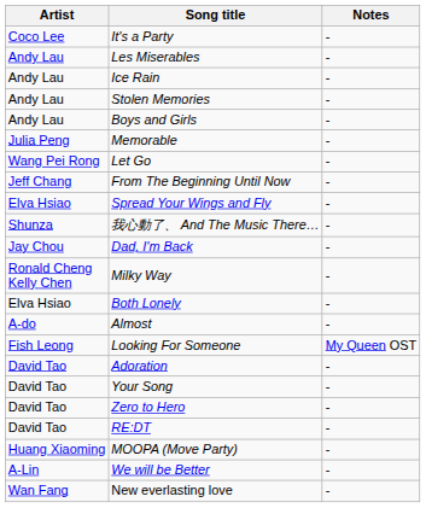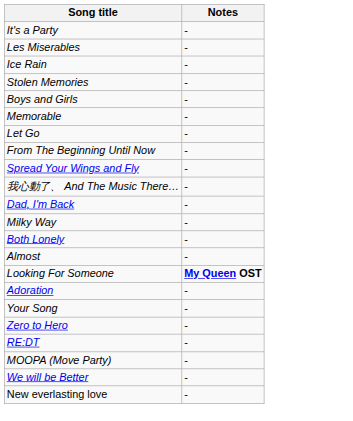- column: Artist | Coco Lee | Andy Lau | Andy Lau | Andy Lau | Andy Lau | Julia Peng | Wang Pei Rong | Jeff Chang | Elva Hsiao | Shunza | Jay Chou | Ronald Cheng Kelly Chen | Elva Hsiao | A-do | Fish Leong | David Tao | David Tao | David Tao | David Tao | Huang Xiaoming | A-Lin | Wan Fang
Looking For Someone | Notes: normal -> bold
